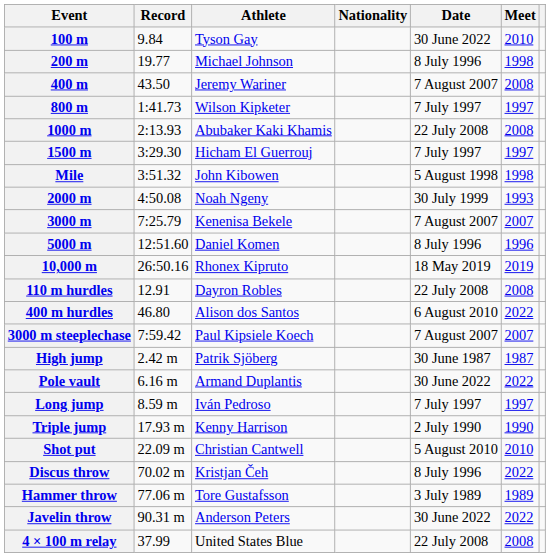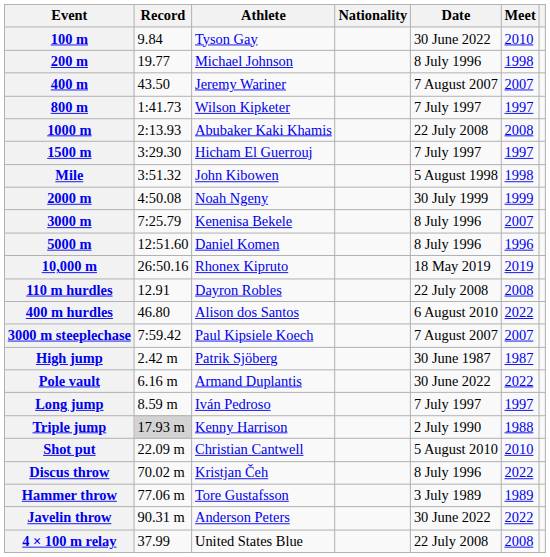400 m | Meet: 2008 -> 2007
2000 m | Meet: 1993 -> 1999
3000 m | Date: 7 August 2007 -> 8 July 1996
Triple jump | Record: no background -> lightgrey background
Triple jump | Meet: 1990 -> 1988
